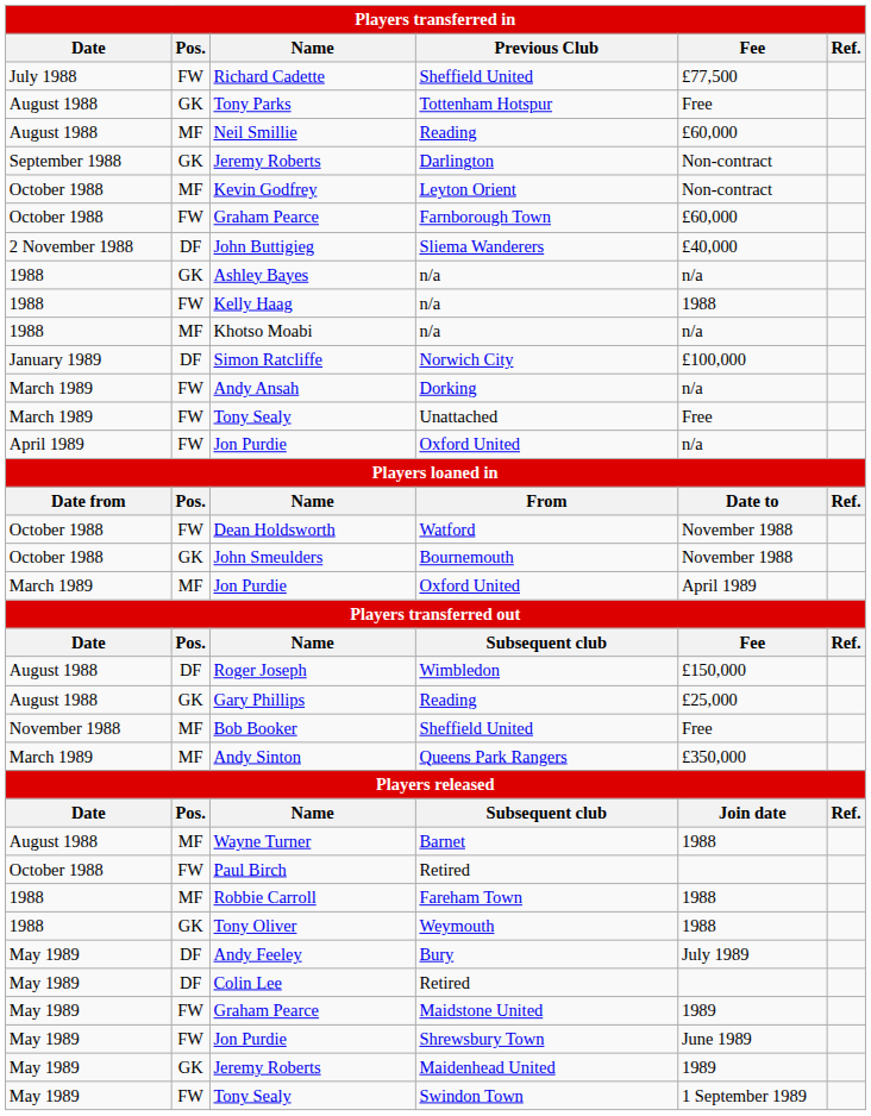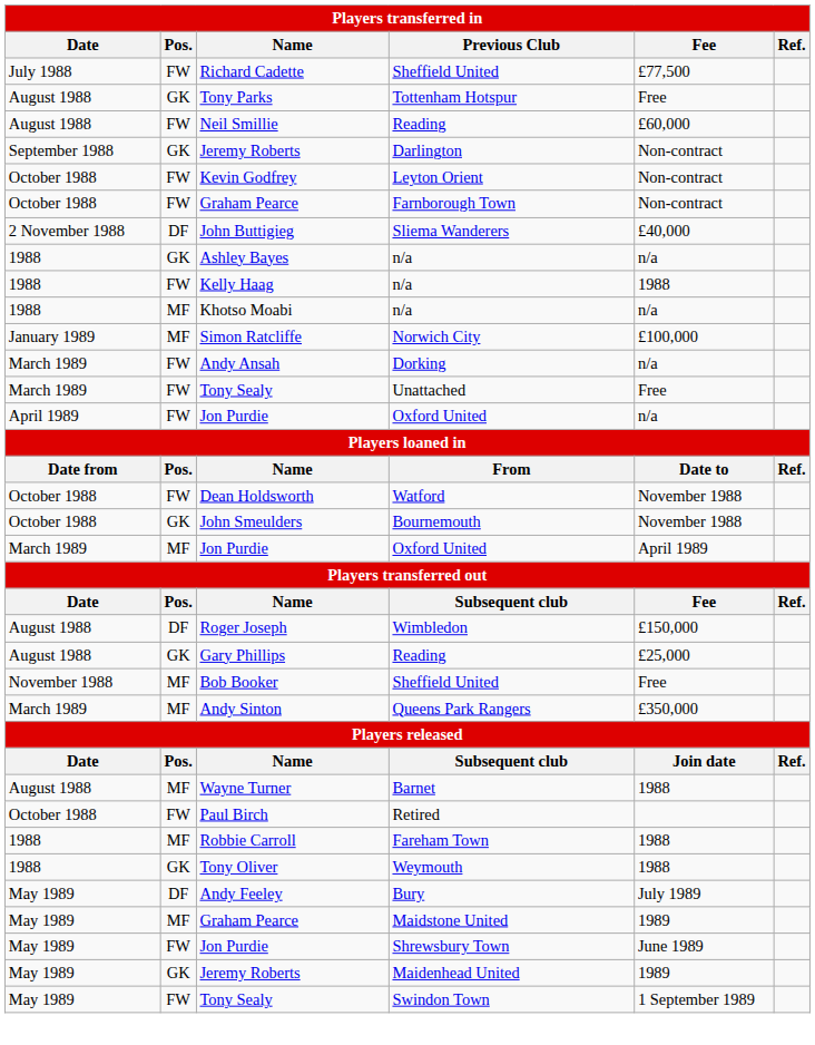Neil Smillie | Pos.: MF -> FW
Kevin Godfrey | Pos.: MF -> FW
October 1988 / Graham Pearce | Fee: £60,000 -> Non-contract
Simon Ratcliffe | Pos.: DF -> MF
- row: May 1989 | DF | Colin Lee | Retired
May 1989 / Graham Pearce | Pos.: FW -> MF
